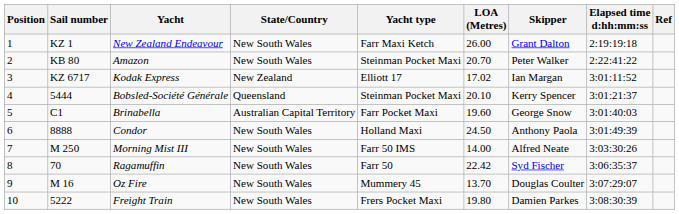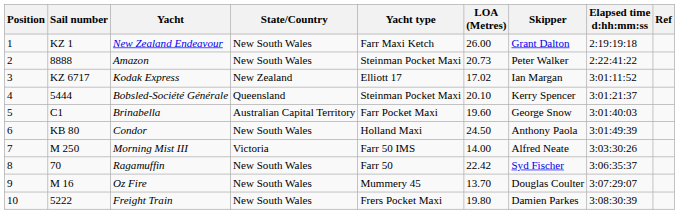Amazon | Sail number: KB 80 -> 8888
Amazon | LOA (Metres): 20.70 -> 20.73
Condor | Sail number: 8888 -> KB 80
Morning Mist III | State/Country: New South Wales -> Victoria
